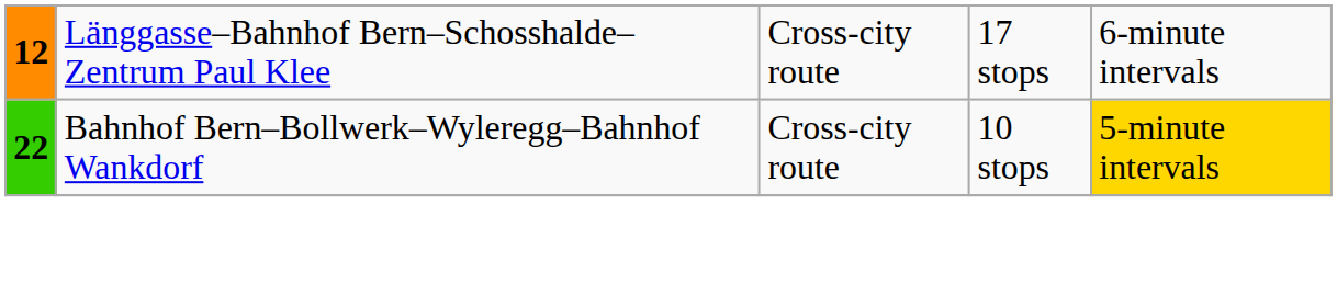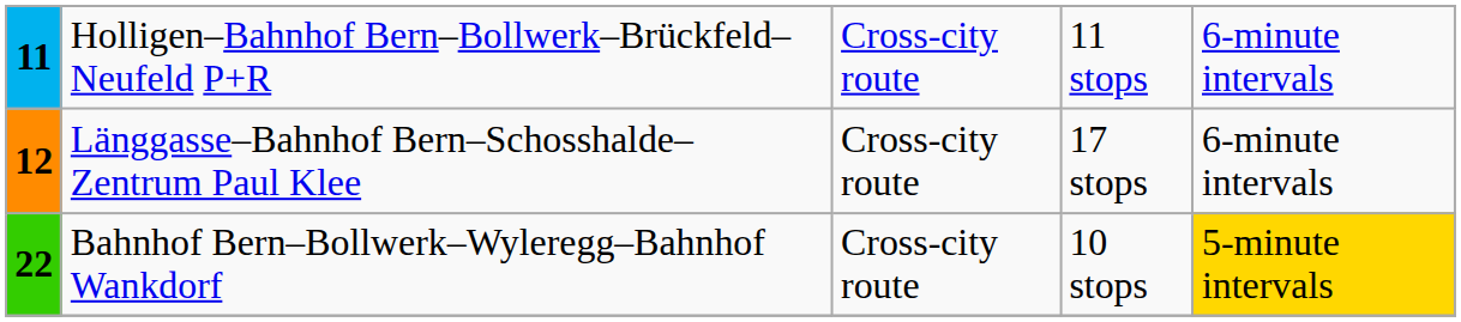+ row: 11 | Holligen–Bahnhof Bern–Bollwerk–Brückfeld–Neufeld P+R | Cross-city route | 11 stops | 6-minute intervals
